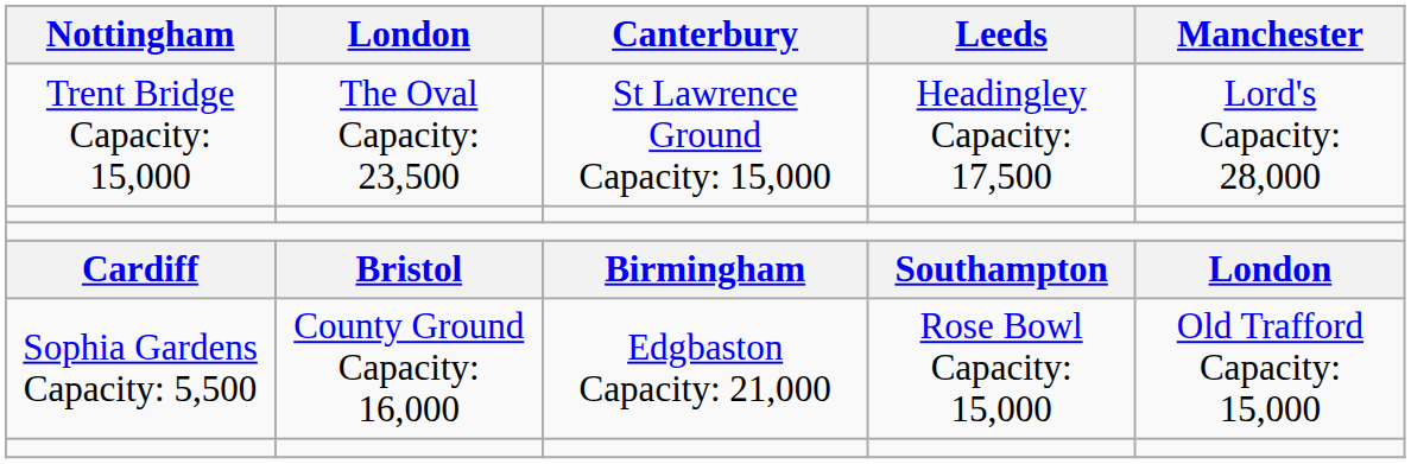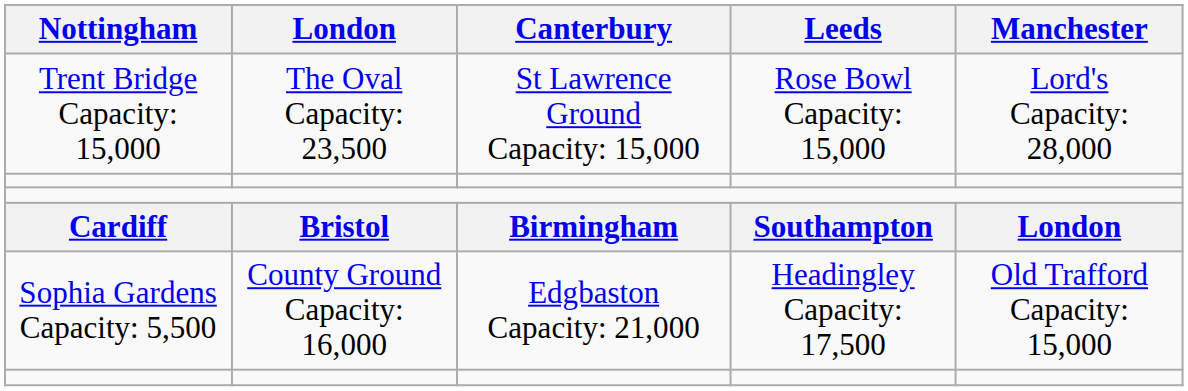Trent Bridge Capacity: 15,000 | Leeds: Headingley Capacity: 17,500 -> Rose Bowl Capacity: 15,000
Sophia Gardens Capacity: 5,500 | Leeds: Rose Bowl Capacity: 15,000 -> Headingley Capacity: 17,500
